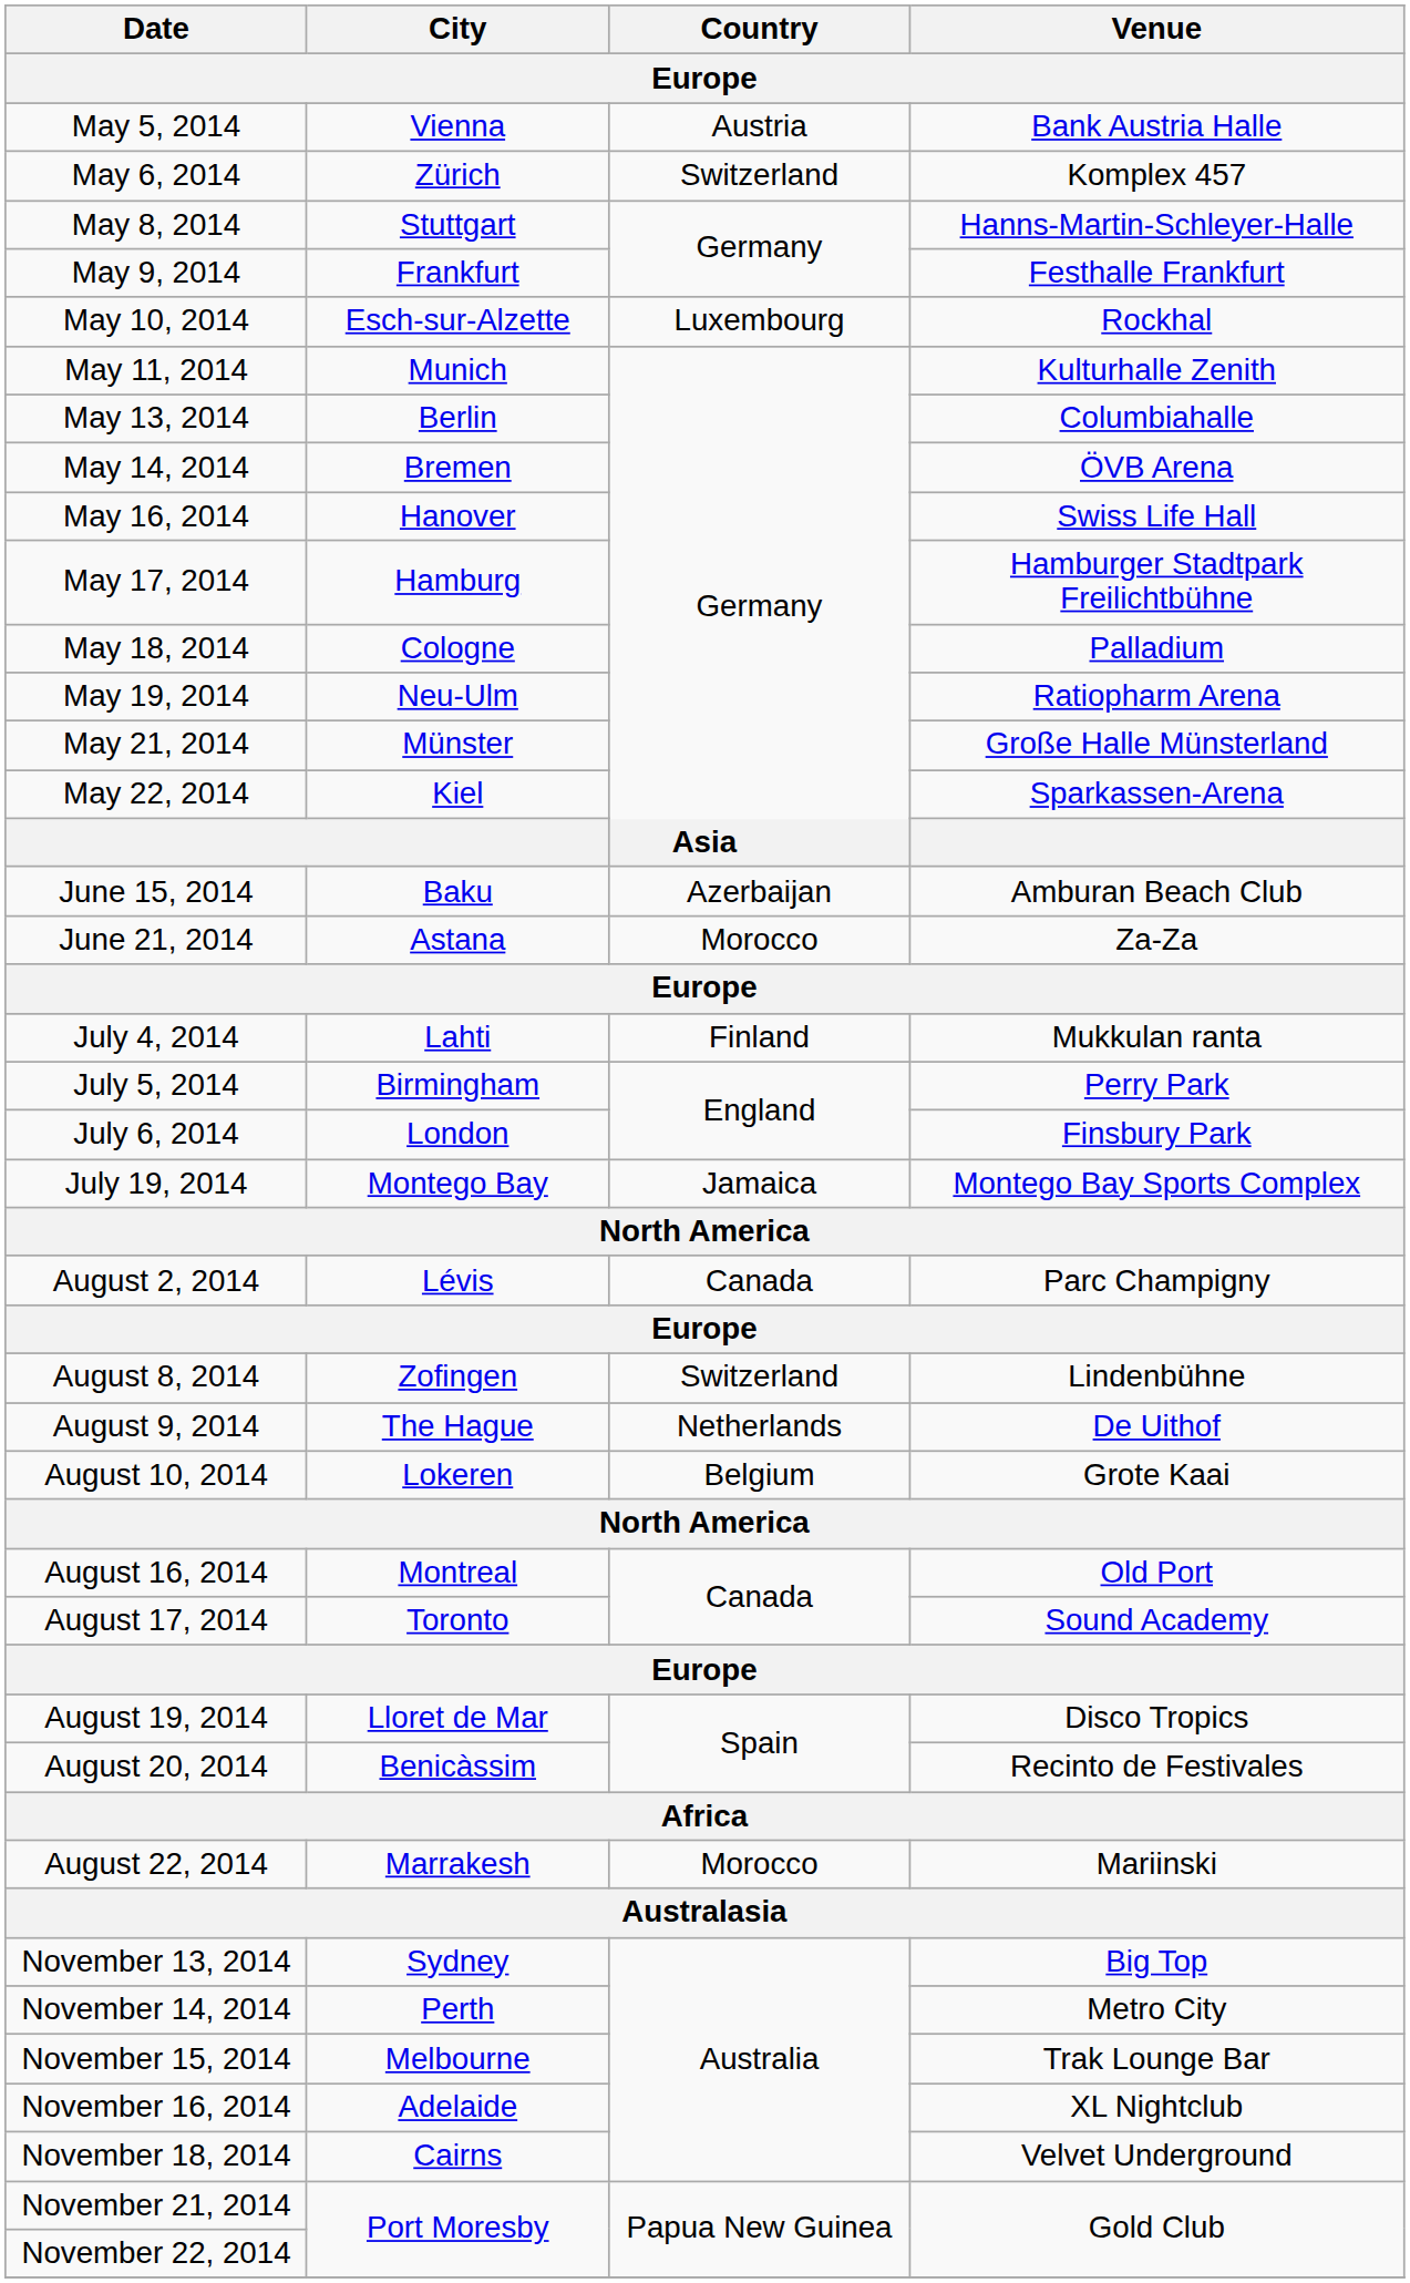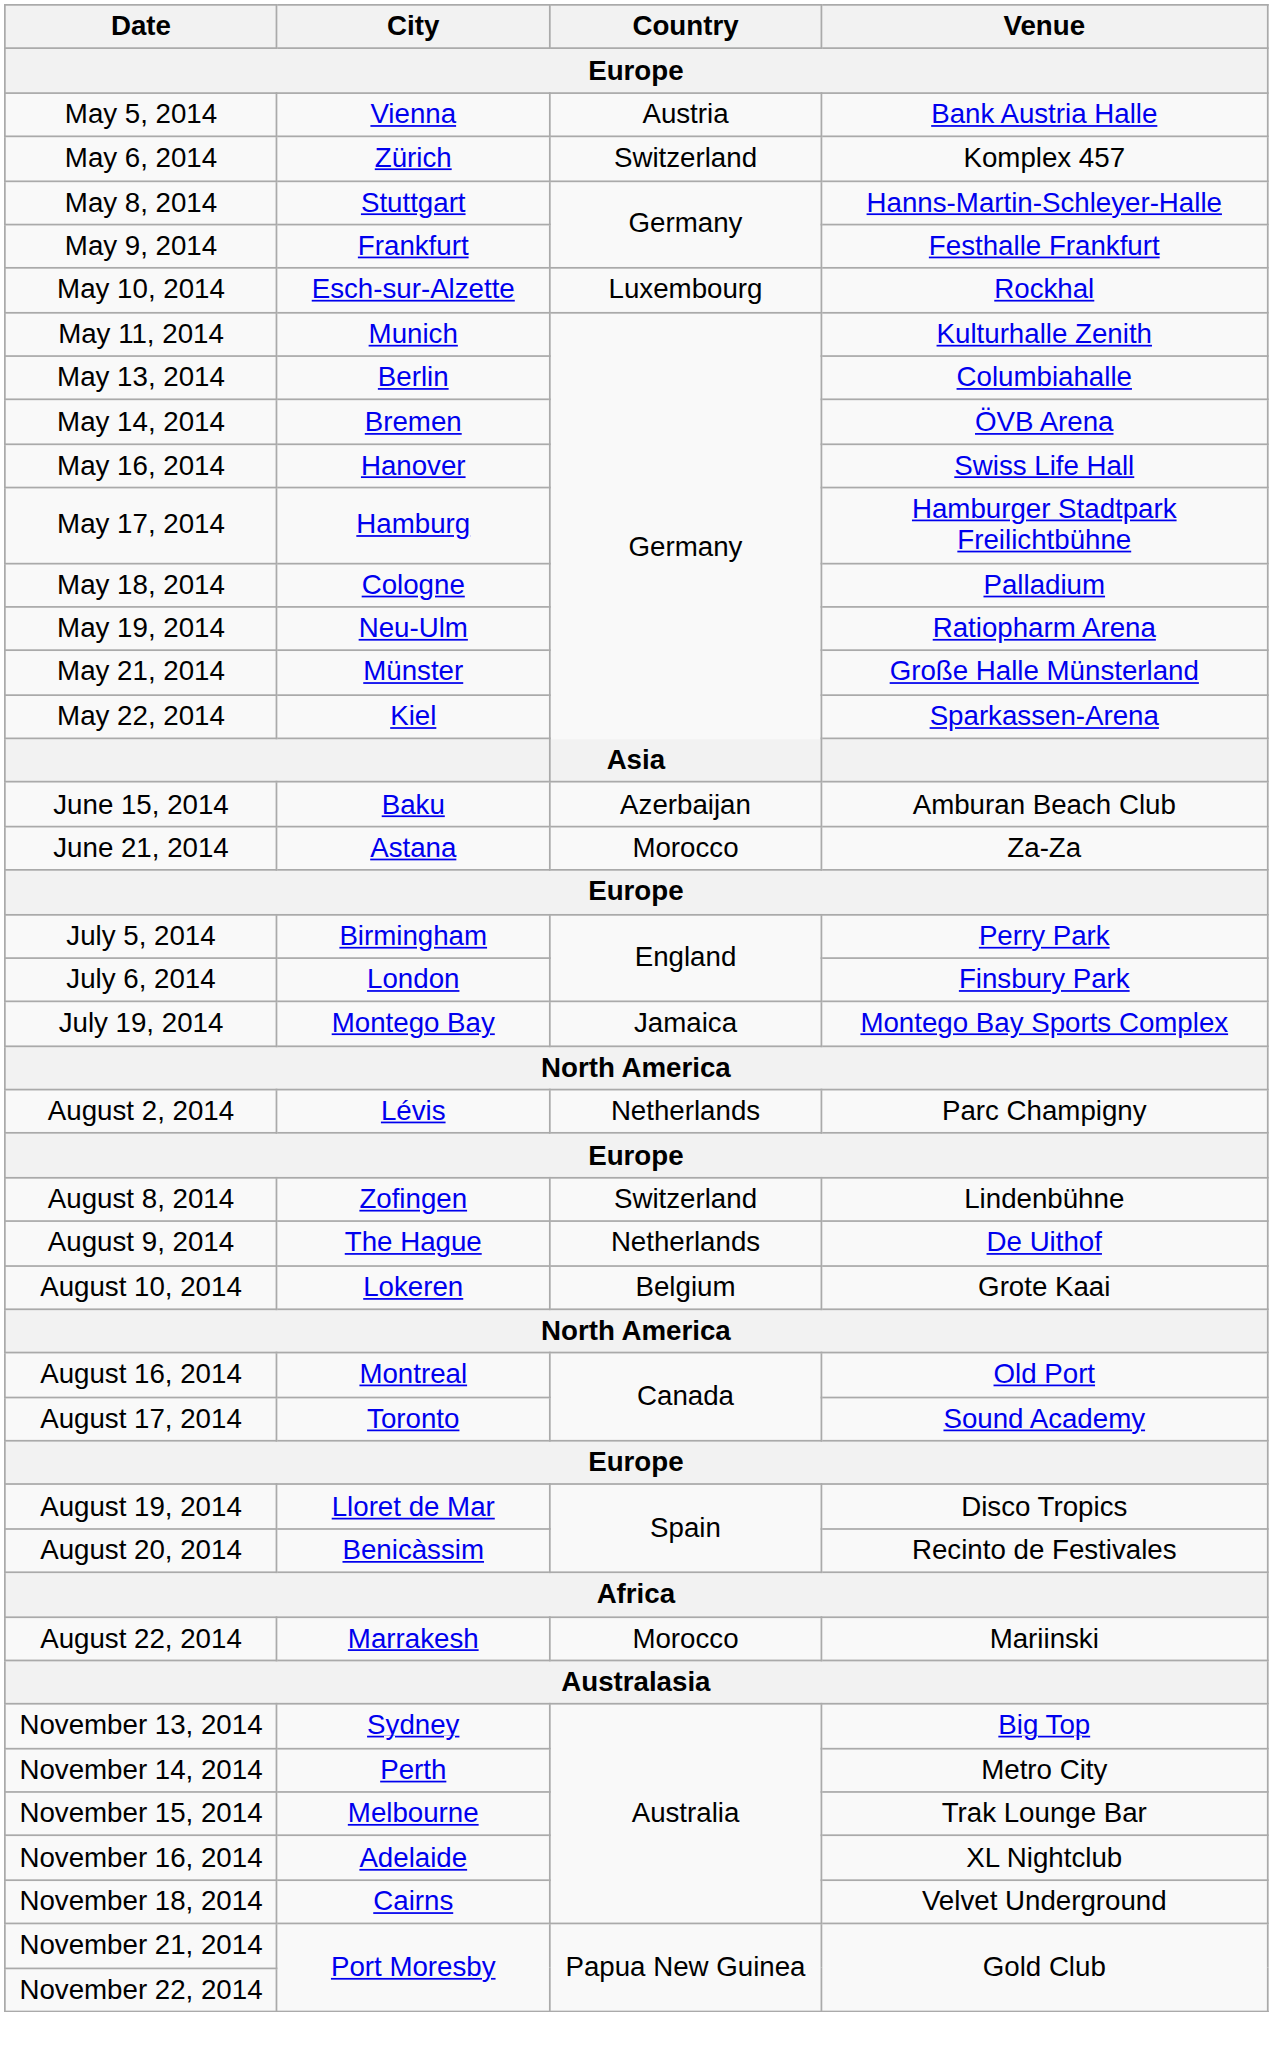- row: July 4, 2014 | Lahti | Finland | Mukkulan ranta
August 2, 2014 | Country: Canada -> Netherlands
